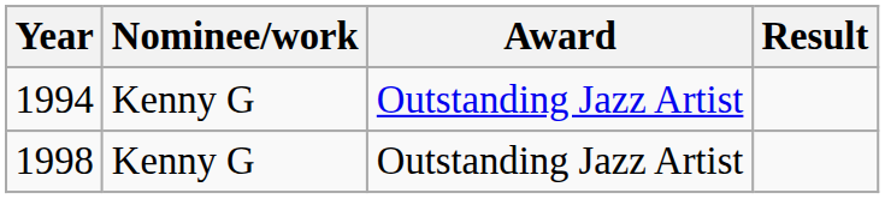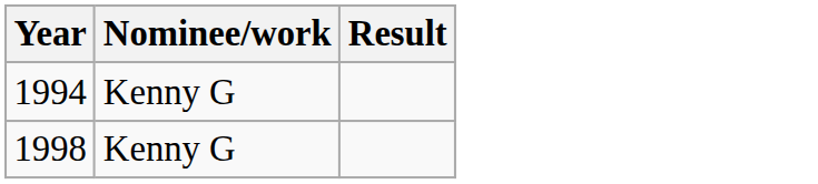- column: Award | Outstanding Jazz Artist | Outstanding Jazz Artist
